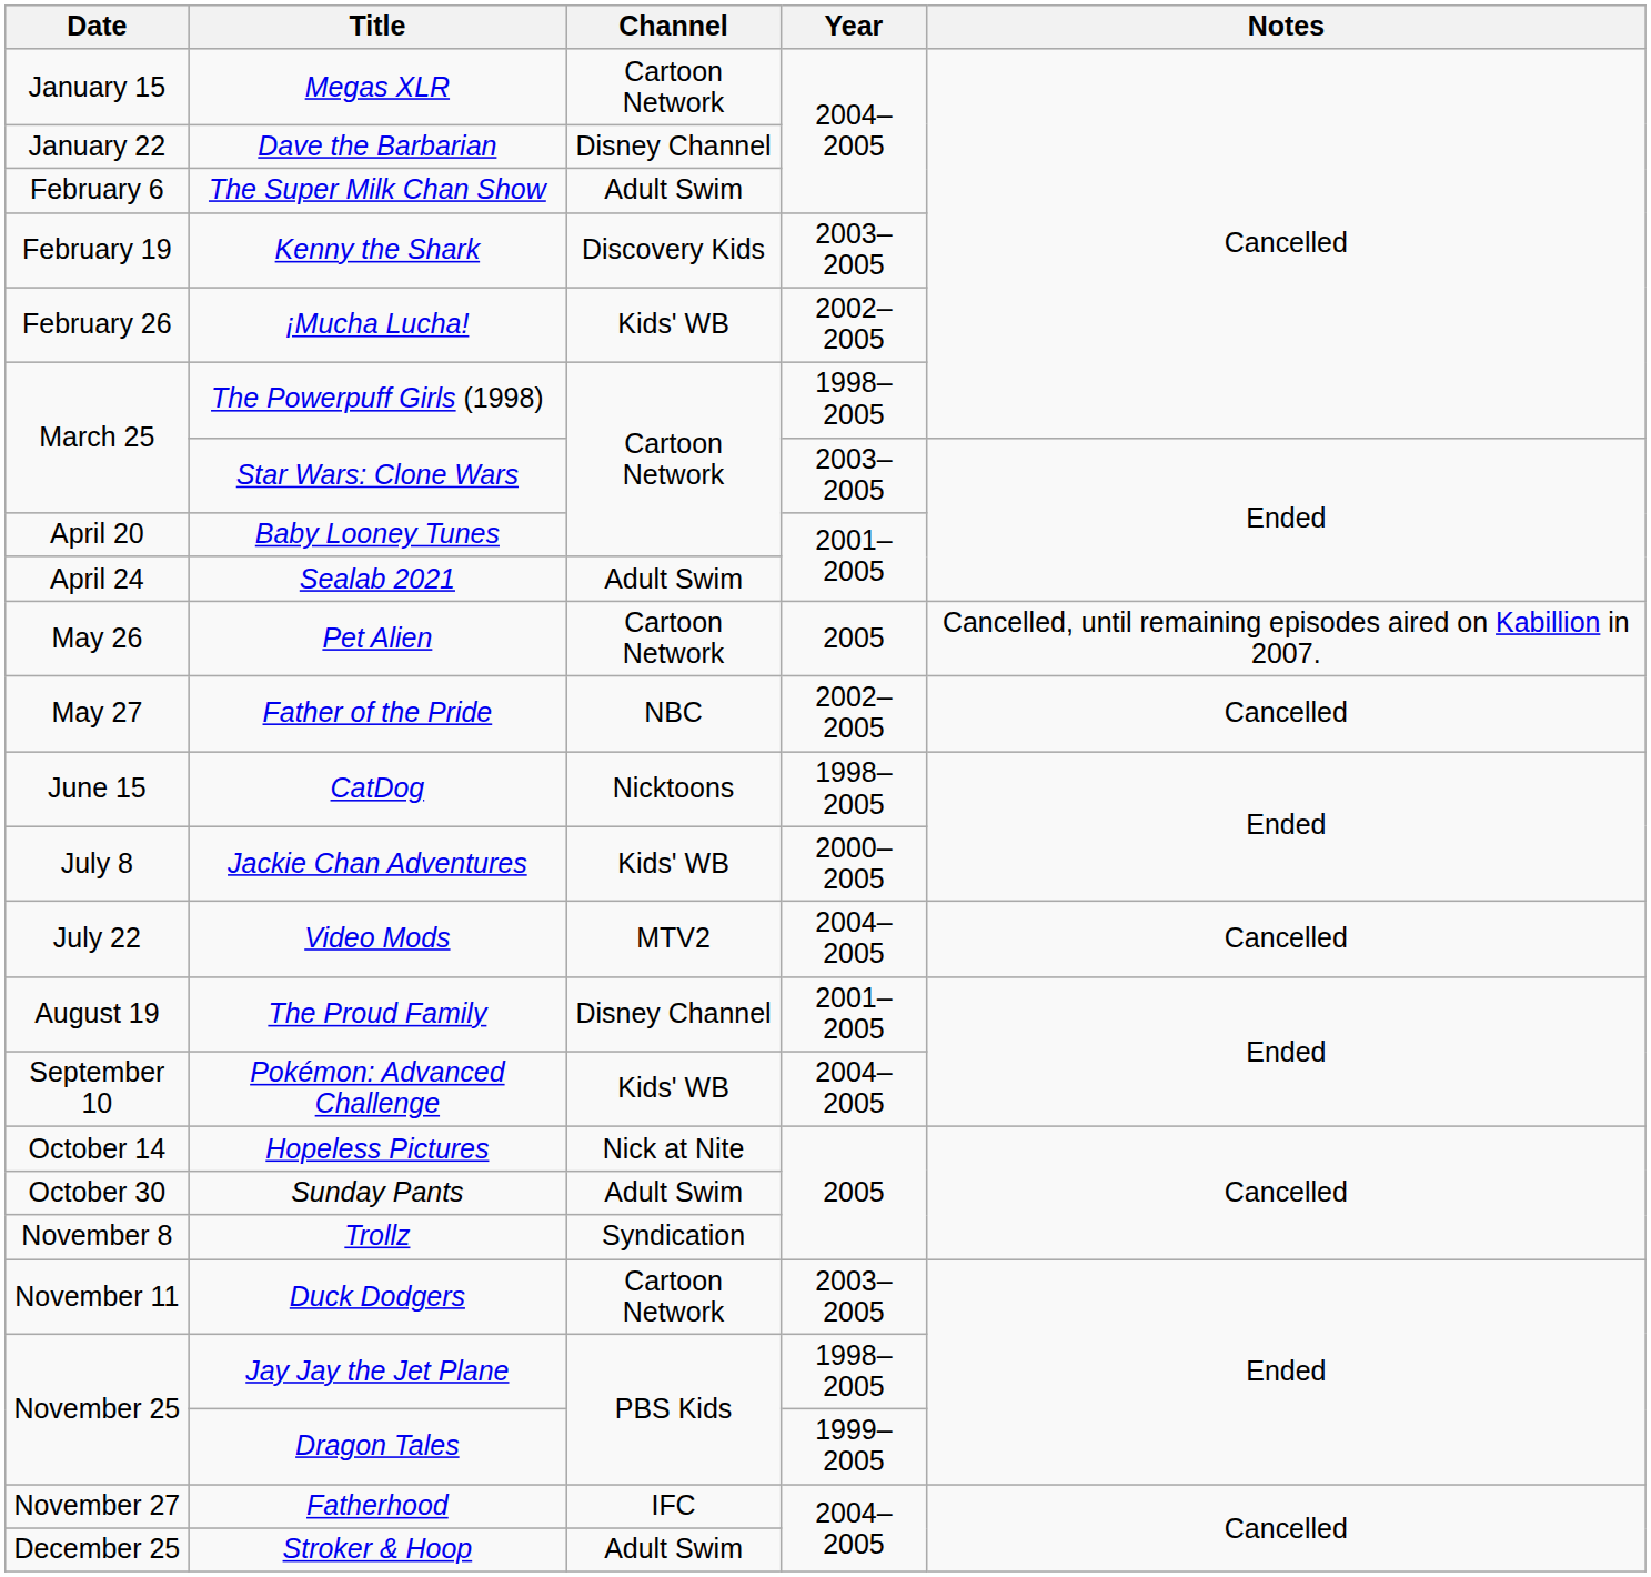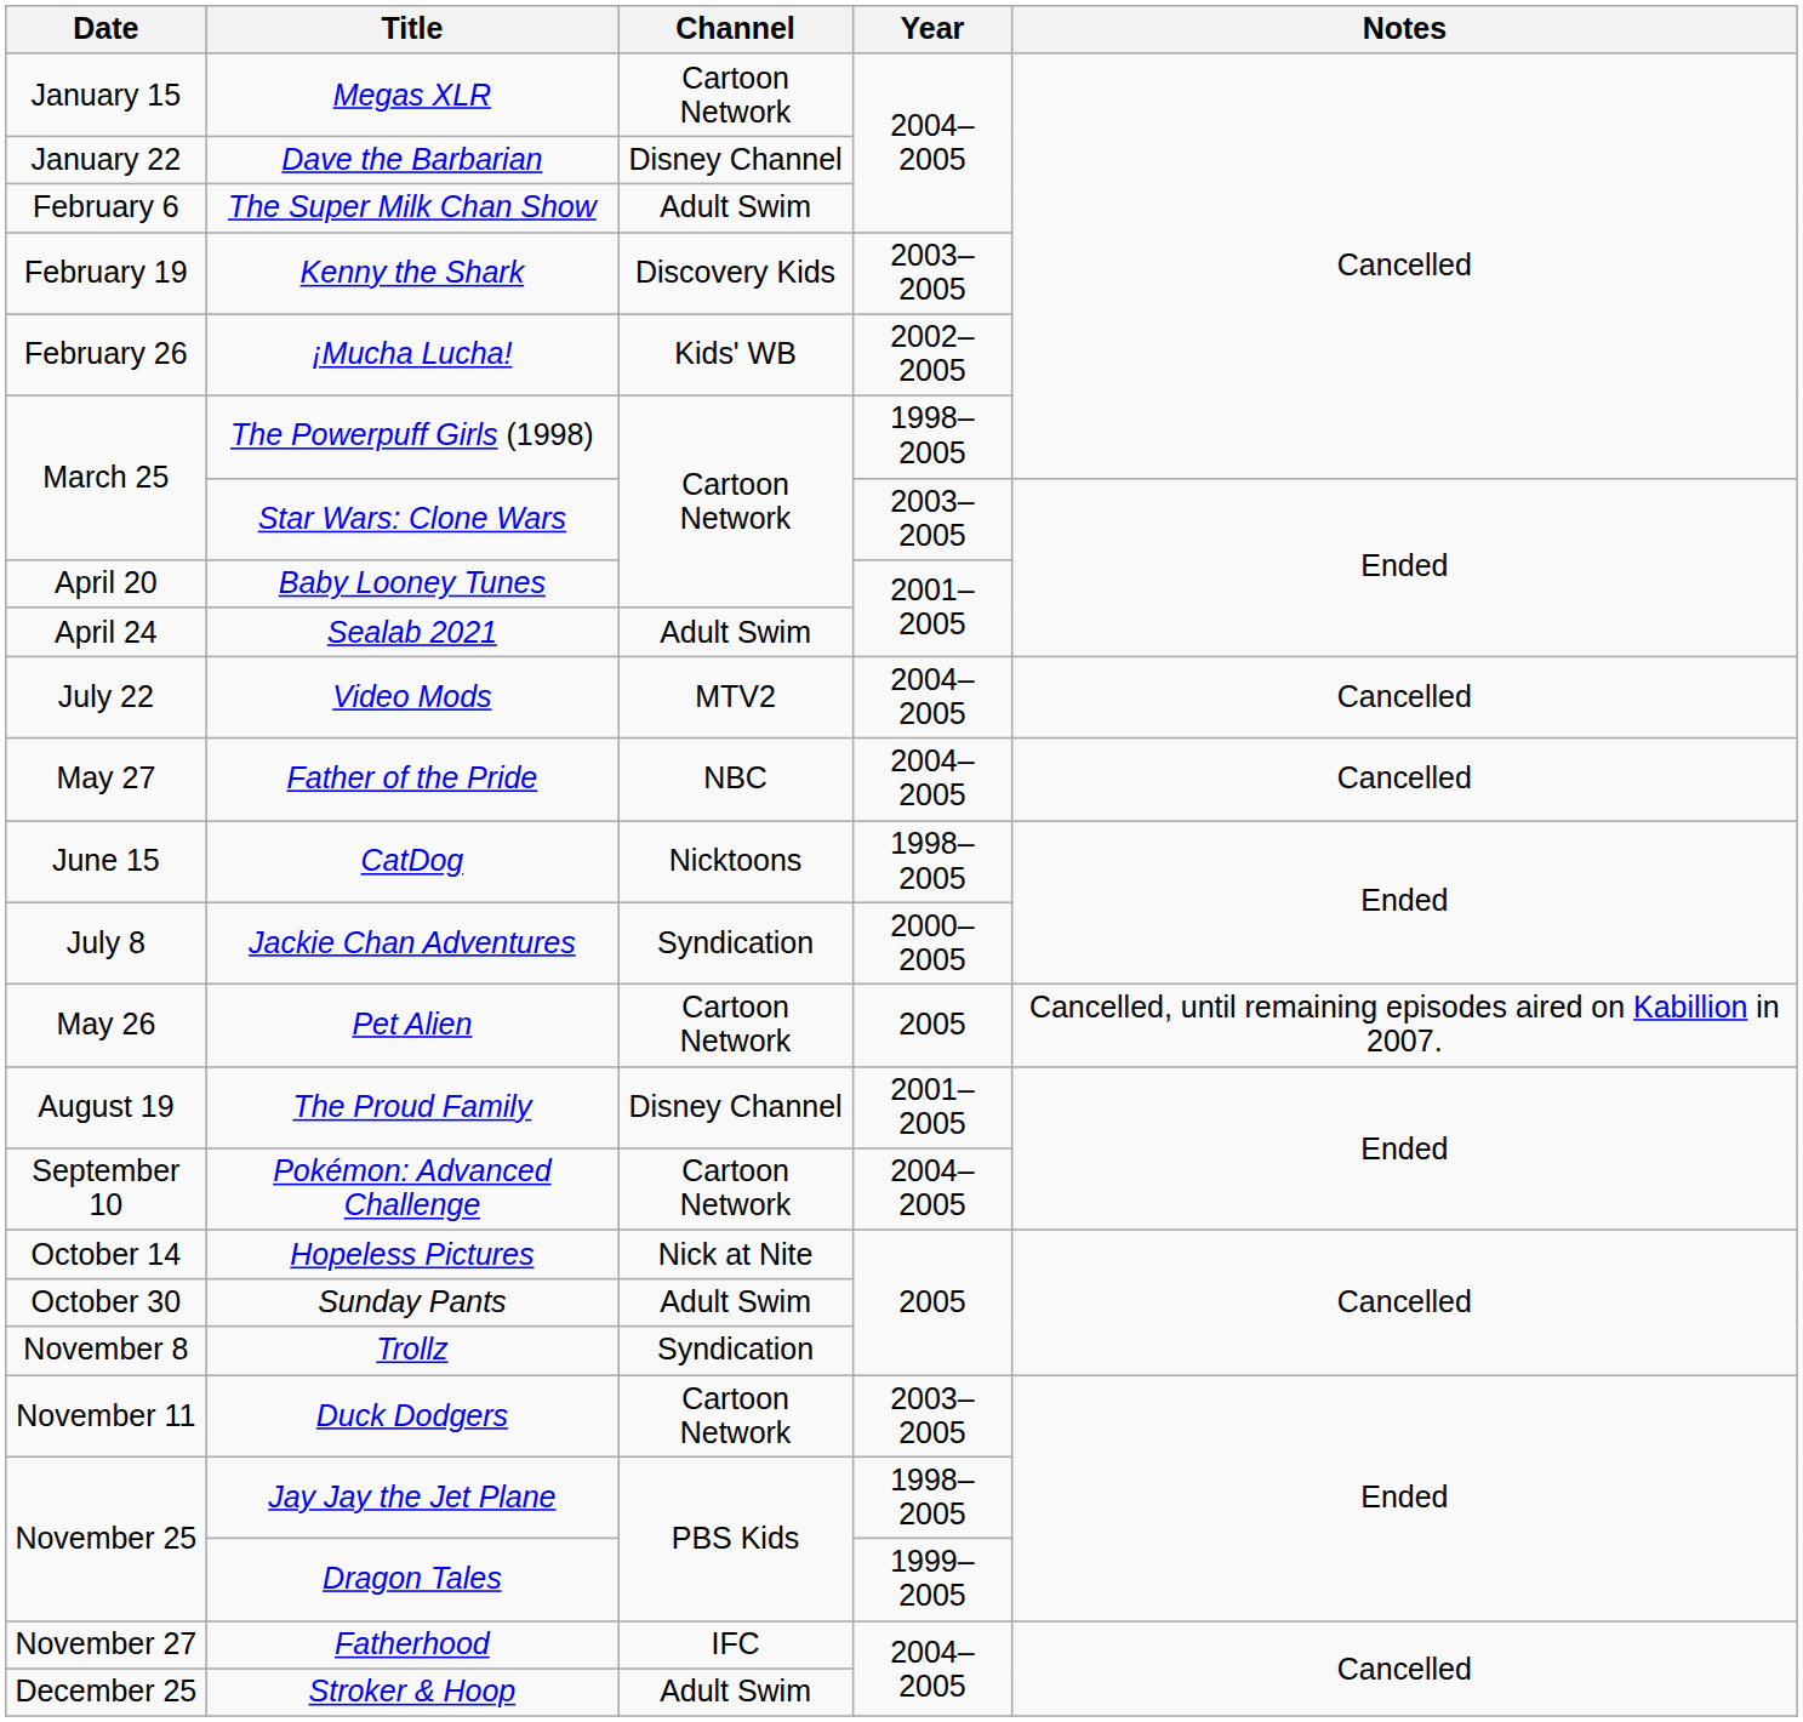rows swapped: Pet Alien <-> Video Mods
Father of the Pride | Year: 2002–2005 -> 2004–2005
Jackie Chan Adventures | Channel: Kids' WB -> Syndication
Pokémon: Advanced Challenge | Channel: Kids' WB -> Cartoon Network
